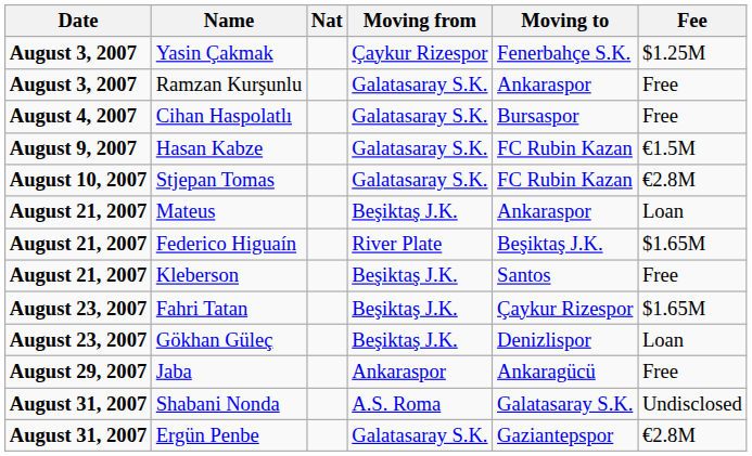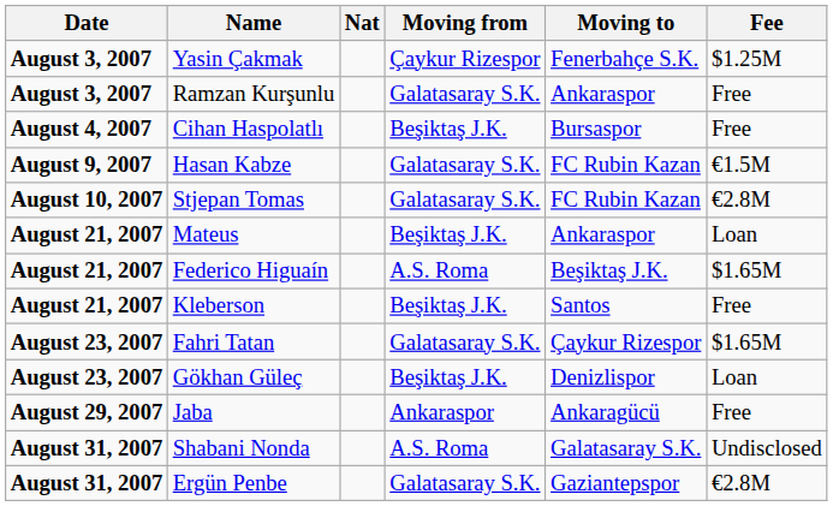Cihan Haspolatlı | Moving from: Galatasaray S.K. -> Beşiktaş J.K.
Federico Higuaín | Moving from: River Plate -> A.S. Roma
Fahri Tatan | Moving from: Beşiktaş J.K. -> Galatasaray S.K.
